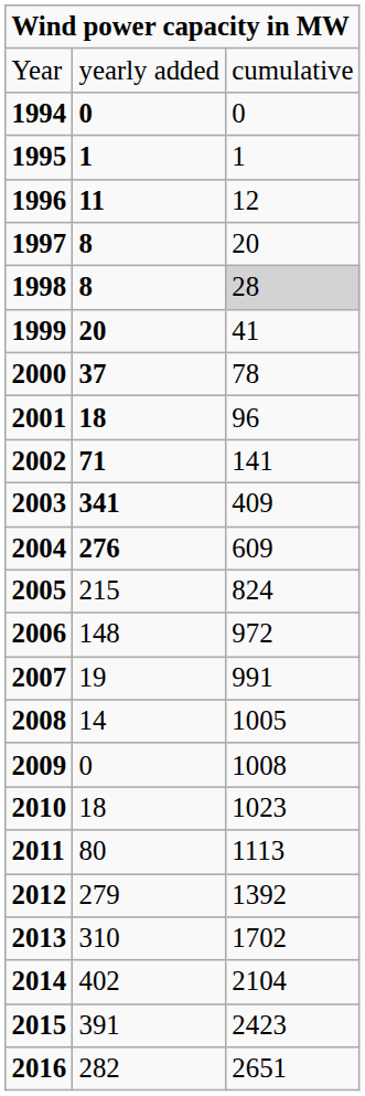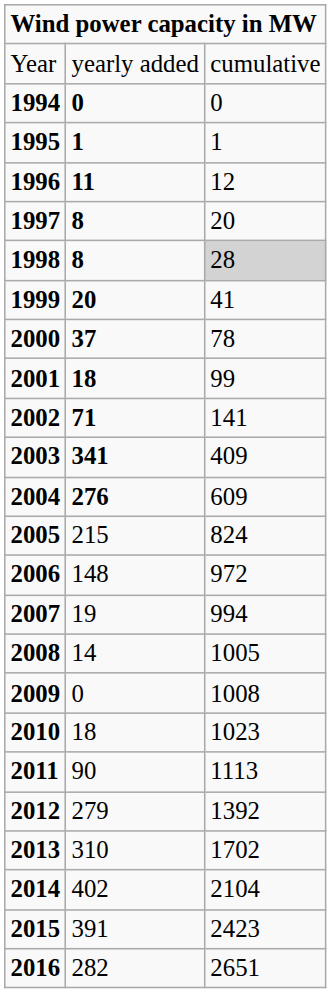2001 | column 3: 96 -> 99
2007 | column 3: 991 -> 994
2011 | column 2: 80 -> 90
